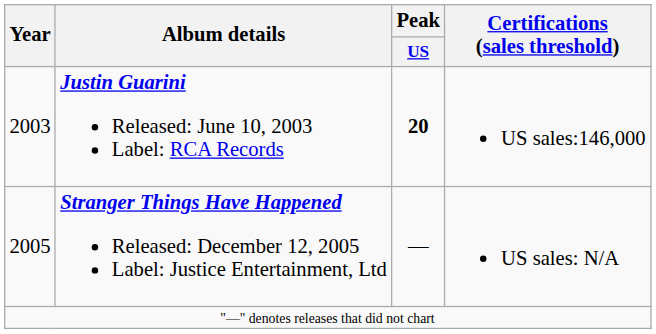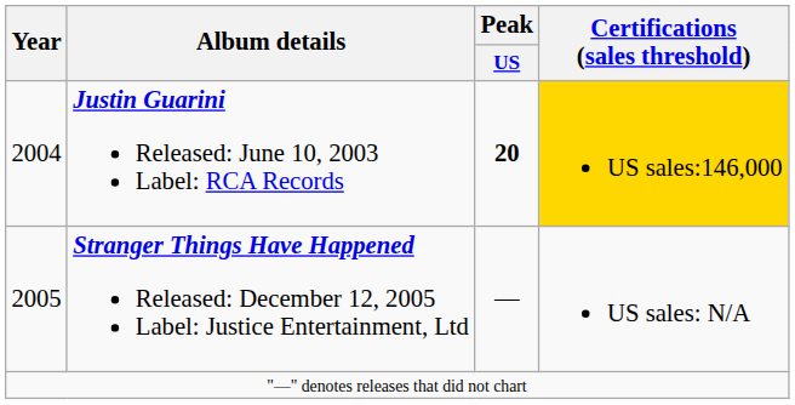Justin Guarini Released: June 10, 2003 Label: RCA Records | Year: 2003 -> 2004
Justin Guarini Released: June 10, 2003 Label: RCA Records | Certifications (sales threshold): no background -> gold background
